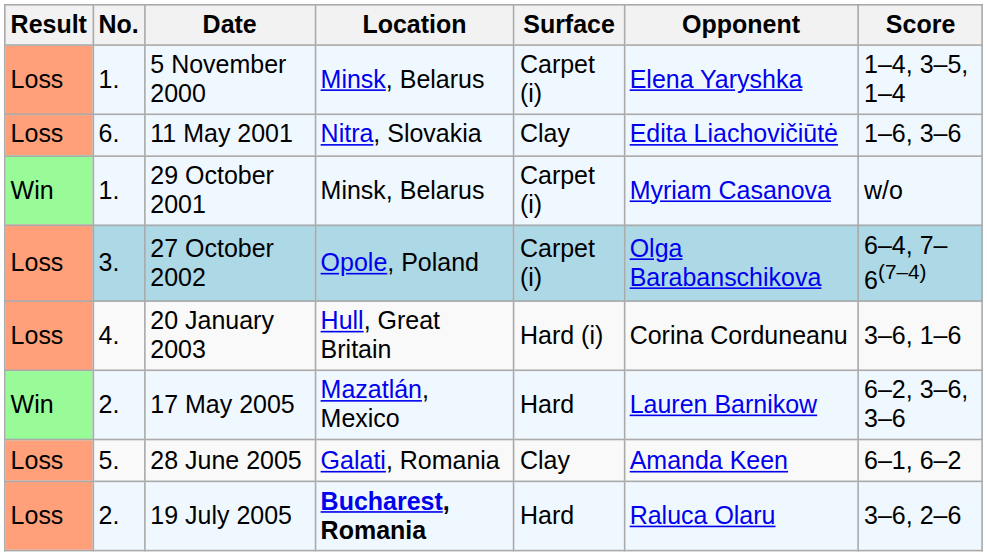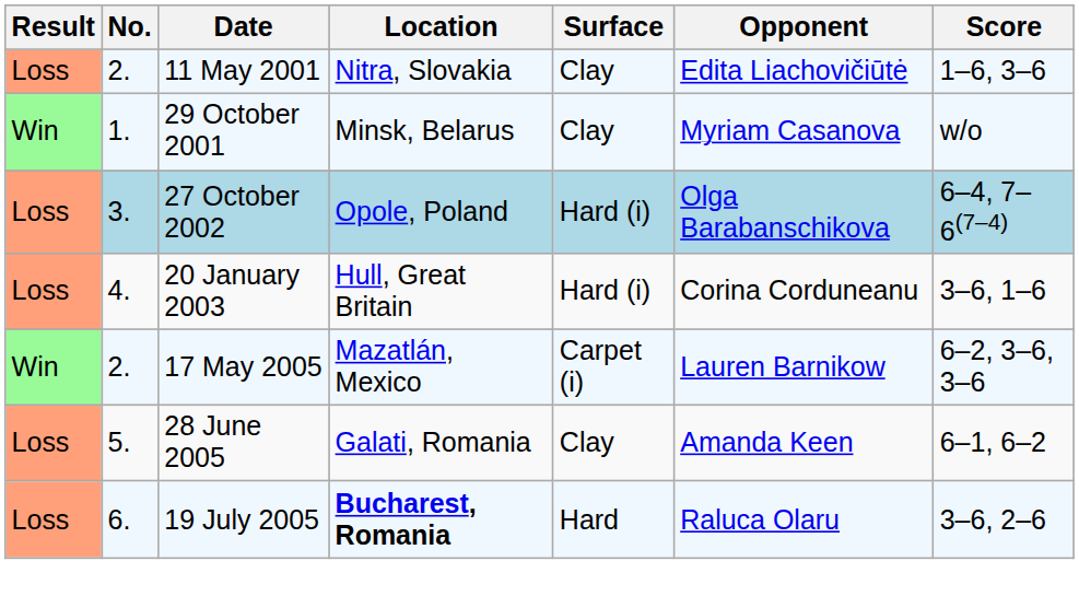- row: Loss | 1. | 5 November 2000 | Minsk, Belarus | Carpet (i) | Elena Yaryshka | 1–4, 3–5, 1–4
11 May 2001 | No.: 6. -> 2.
29 October 2001 | Surface: Carpet (i) -> Clay
27 October 2002 | Surface: Carpet (i) -> Hard (i)
17 May 2005 | Surface: Hard -> Carpet (i)
19 July 2005 | No.: 2. -> 6.
